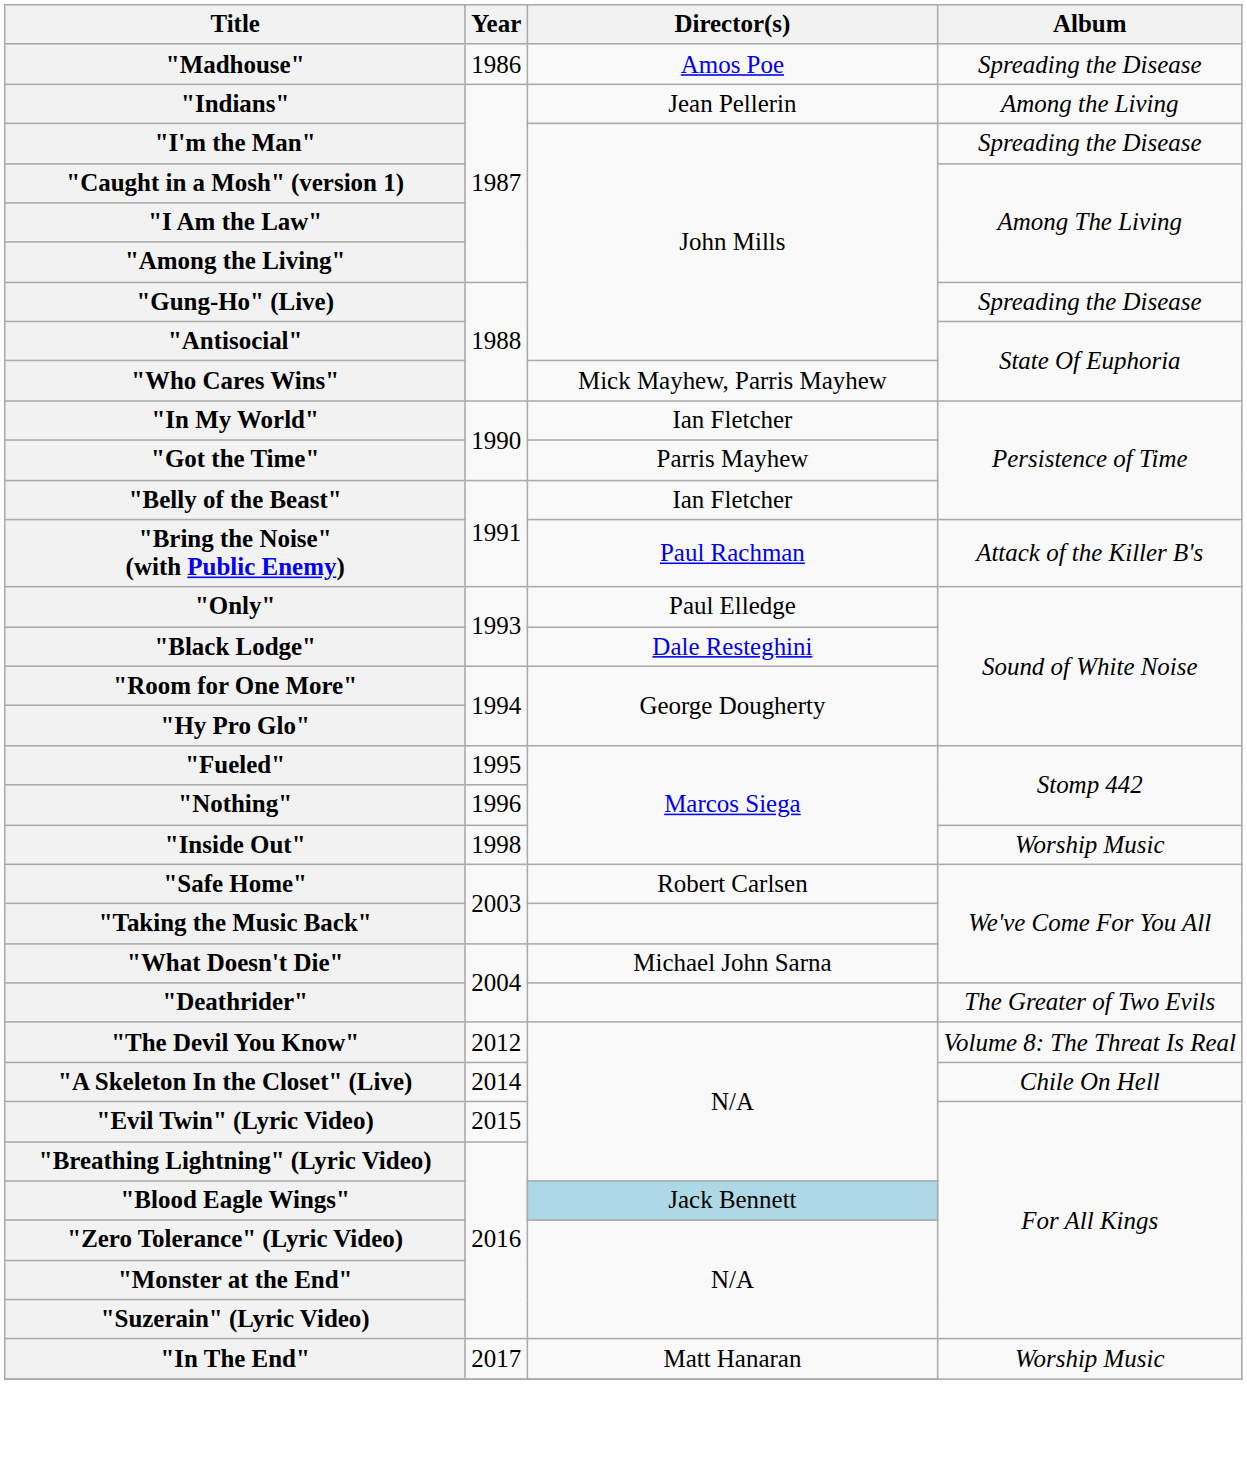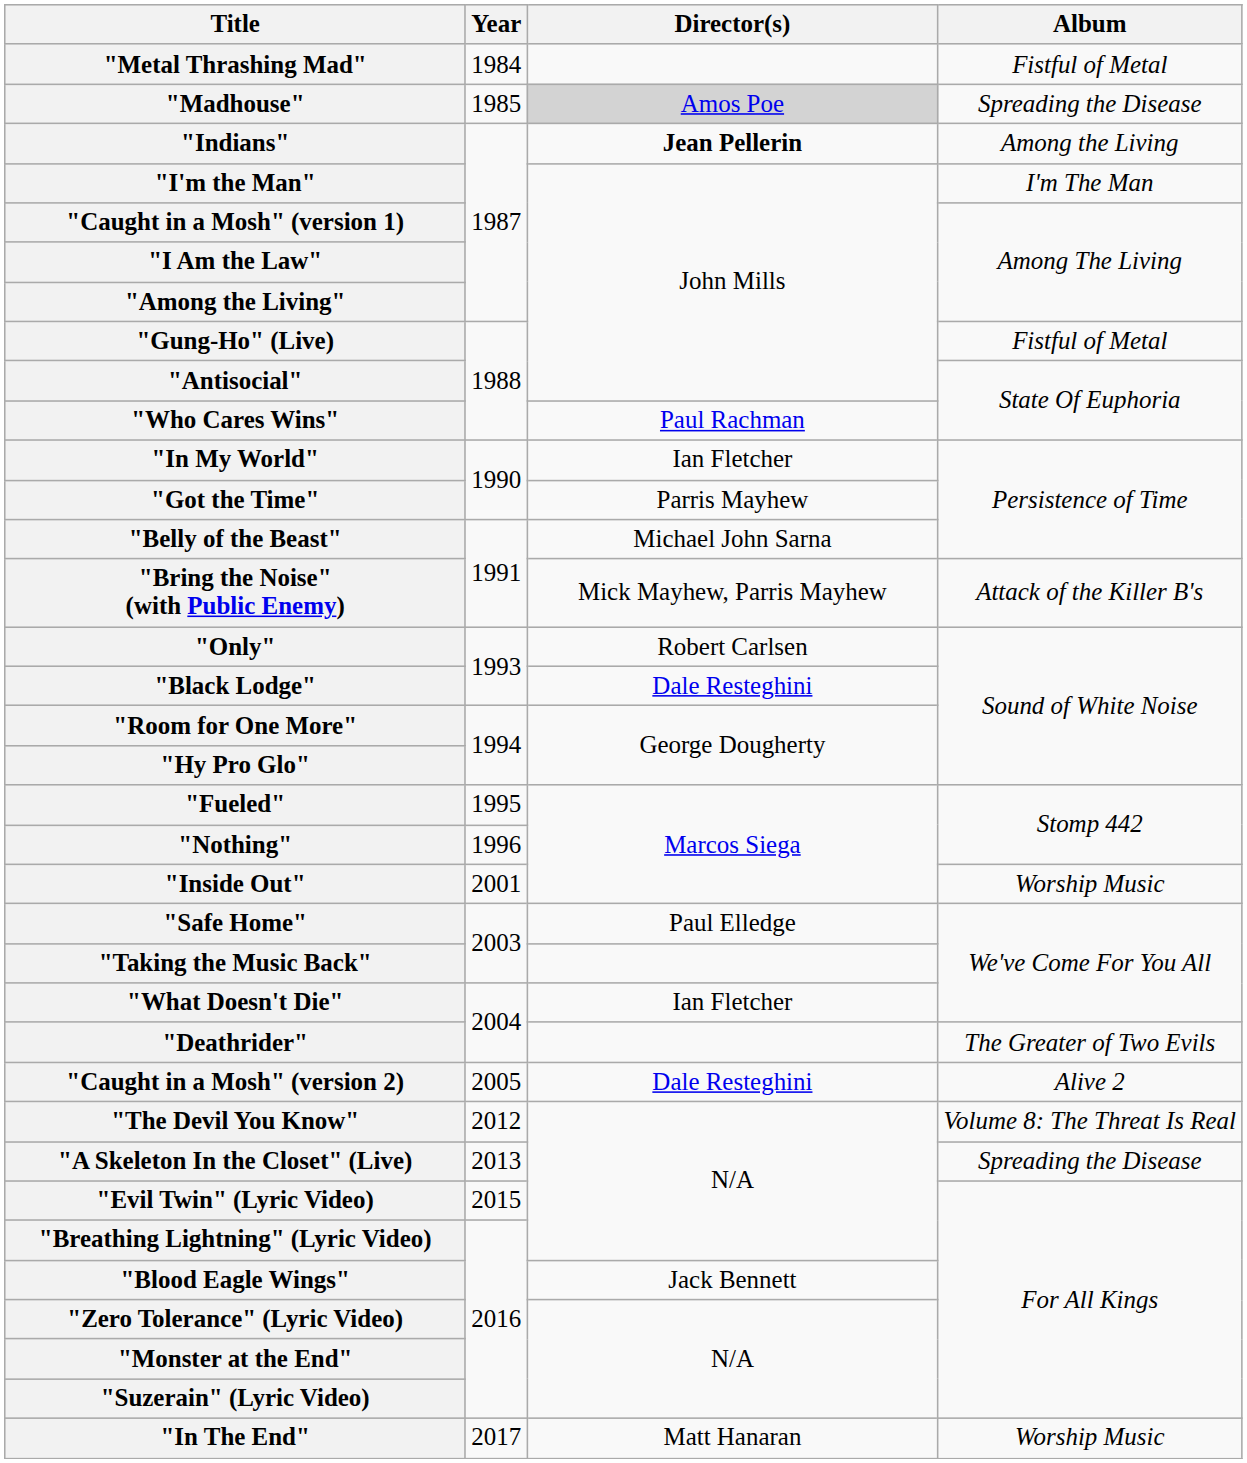+ row: "Metal Thrashing Mad" | 1984 | Fistful of Metal
"Madhouse" | Year: 1986 -> 1985
"Madhouse" | Director(s): no background -> lightgrey background
"Indians" | Director(s): normal -> bold
"I'm the Man" | Album: Spreading the Disease -> I'm The Man
"Gung-Ho" (Live) | Album: Spreading the Disease -> Fistful of Metal
"Who Cares Wins" | Director(s): Mick Mayhew, Parris Mayhew -> Paul Rachman
"Belly of the Beast" | Director(s): Ian Fletcher -> Michael John Sarna
"Bring the Noise" (with Public Enemy) | Director(s): Paul Rachman -> Mick Mayhew, Parris Mayhew
"Only" | Director(s): Paul Elledge -> Robert Carlsen
"Inside Out" | Year: 1998 -> 2001
"Safe Home" | Director(s): Robert Carlsen -> Paul Elledge
"What Doesn't Die" | Director(s): Michael John Sarna -> Ian Fletcher
+ row: "Caught in a Mosh" (version 2) | 2005 | Dale Resteghini | Alive 2
"A Skeleton In the Closet" (Live) | Year: 2014 -> 2013
"A Skeleton In the Closet" (Live) | Album: Chile On Hell -> Spreading the Disease
"Blood Eagle Wings" | Director(s): lightblue background -> no background
